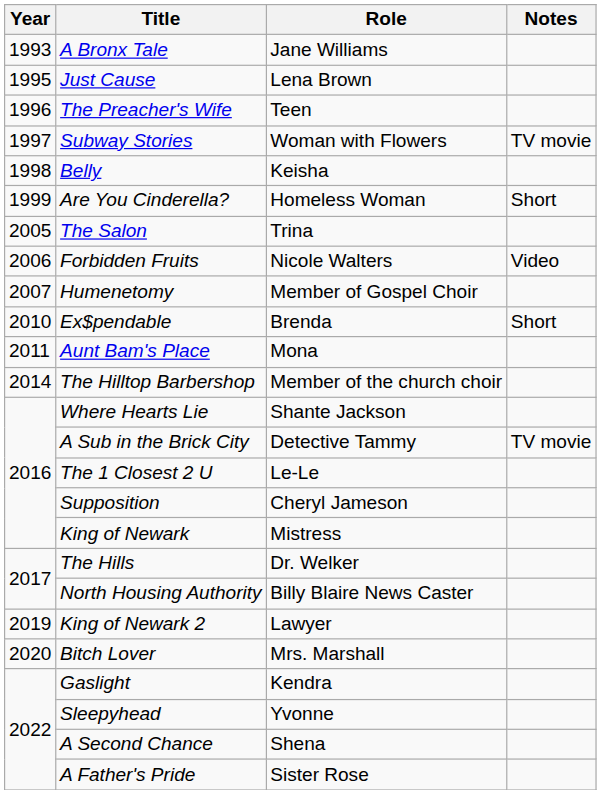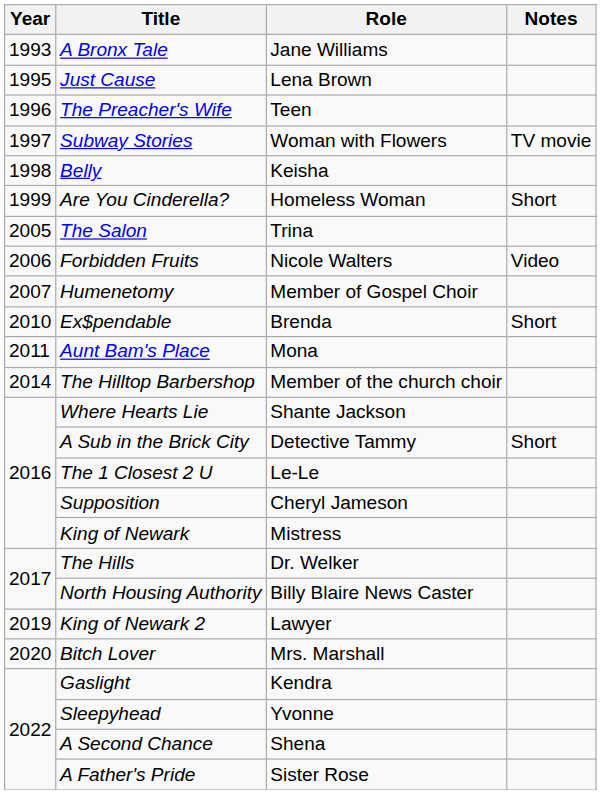A Sub in the Brick City | Notes: TV movie -> Short
